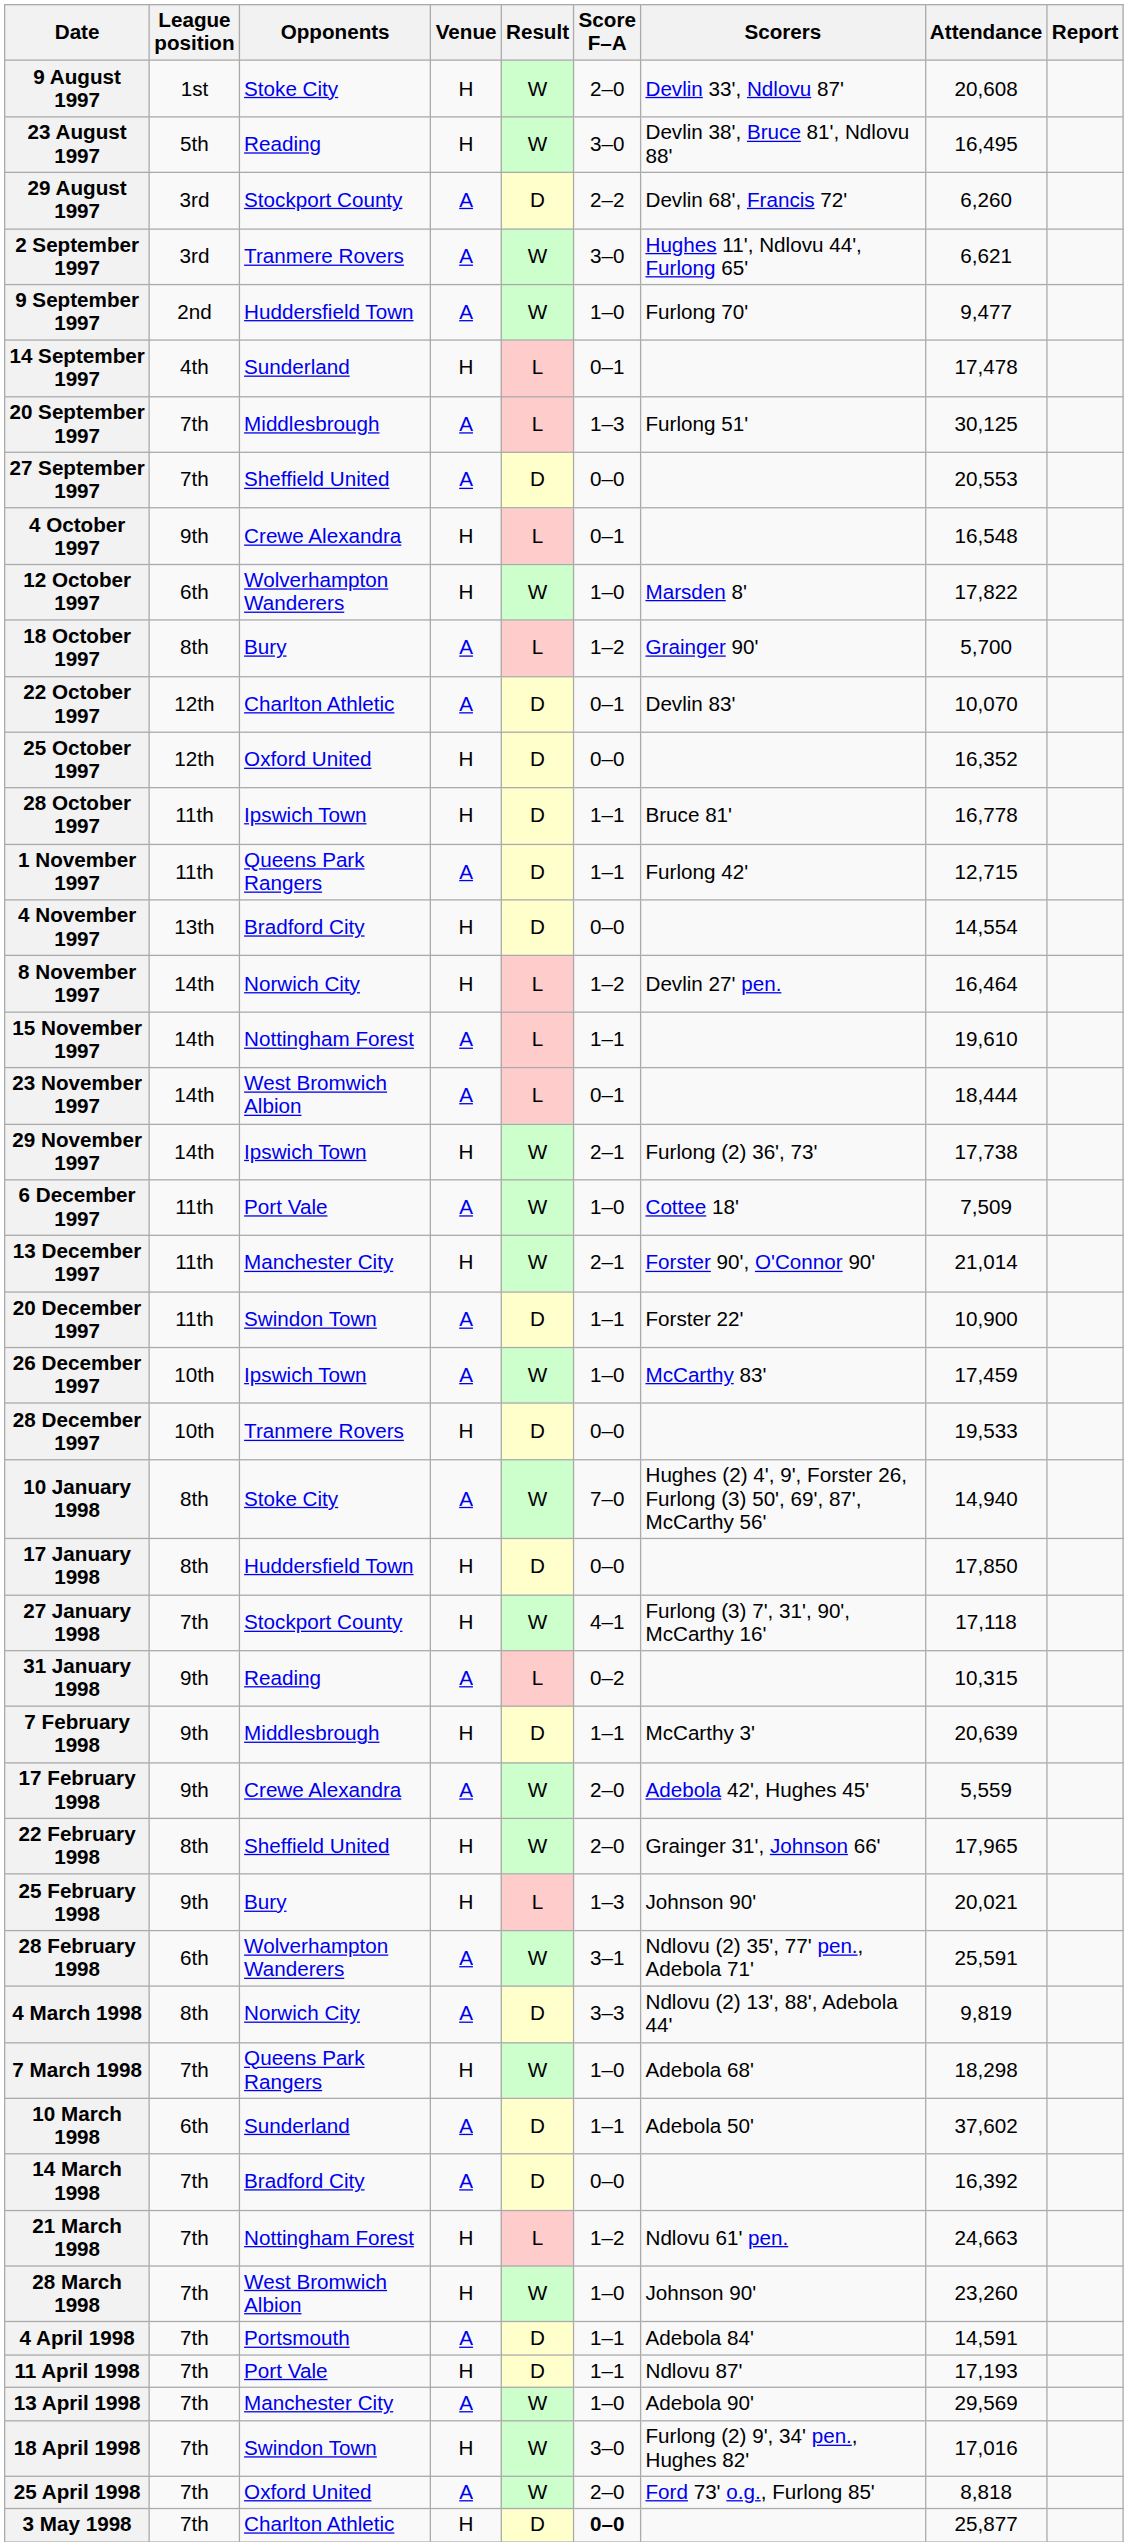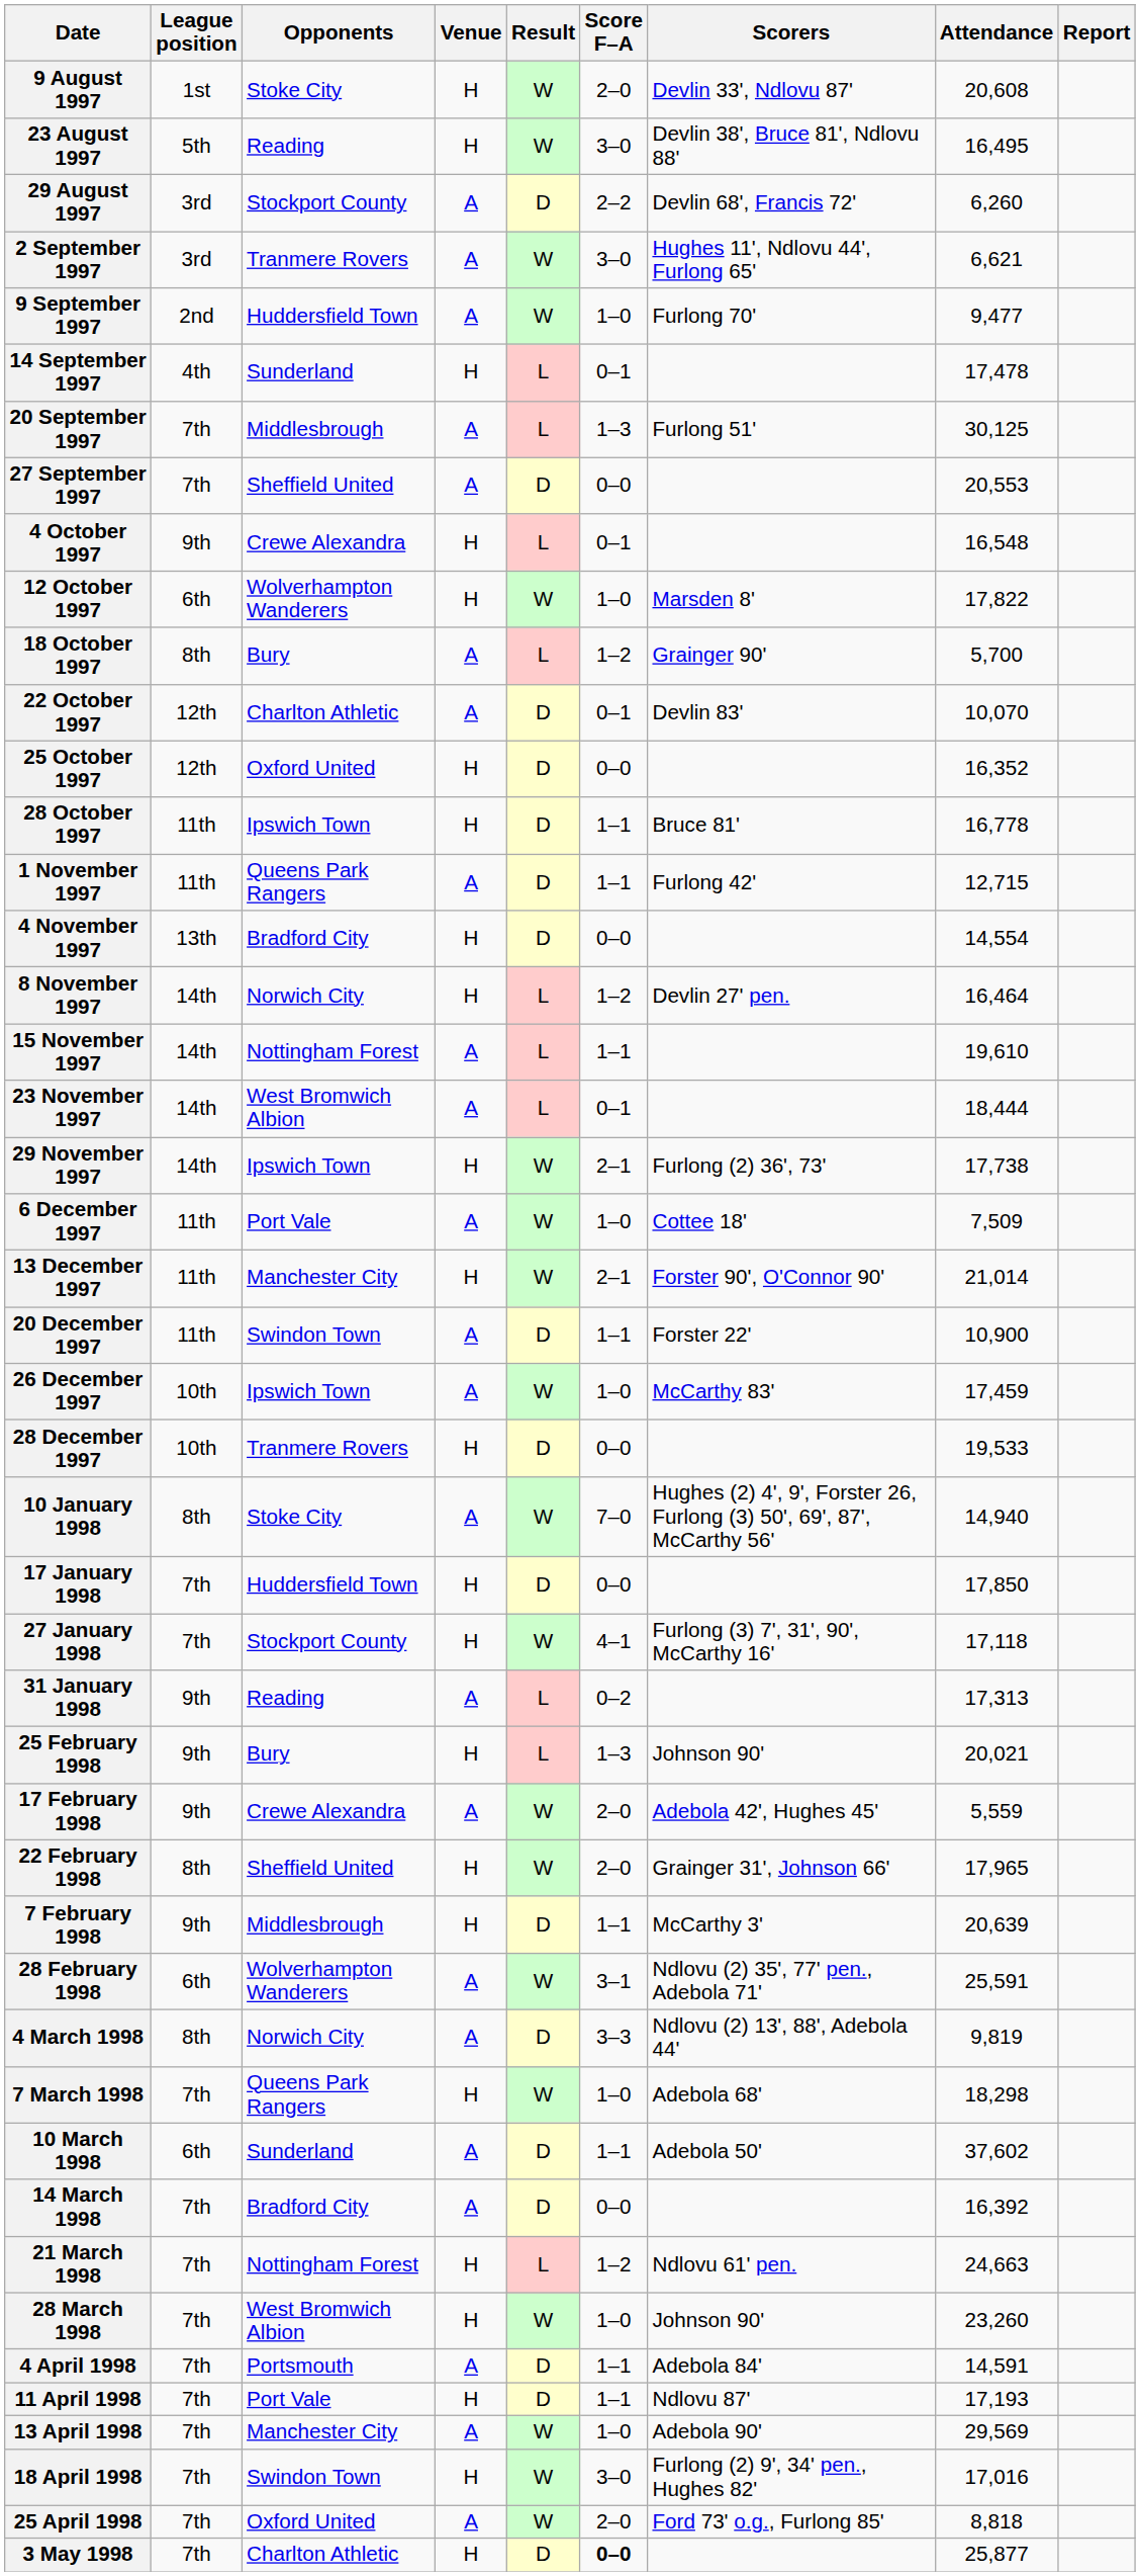17 January 1998 | League position: 8th -> 7th
31 January 1998 | Attendance: 10,315 -> 17,313
rows swapped: 7 February 1998 <-> 25 February 1998
